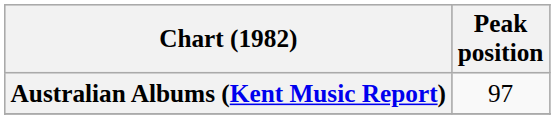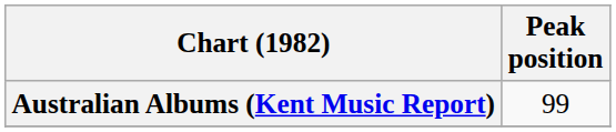Australian Albums (Kent Music Report) | Peak position: 97 -> 99
